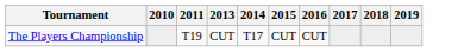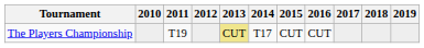+ column: 2012
The Players Championship | 2013: no background -> khaki background
